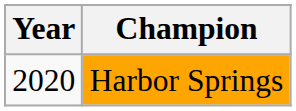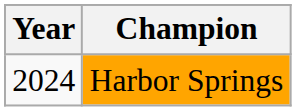Harbor Springs | Year: 2020 -> 2024
